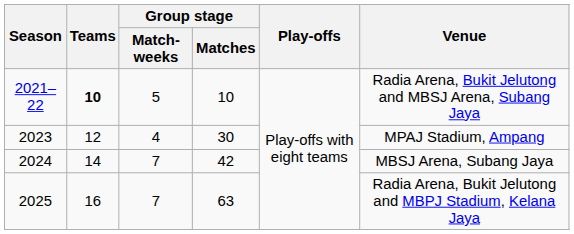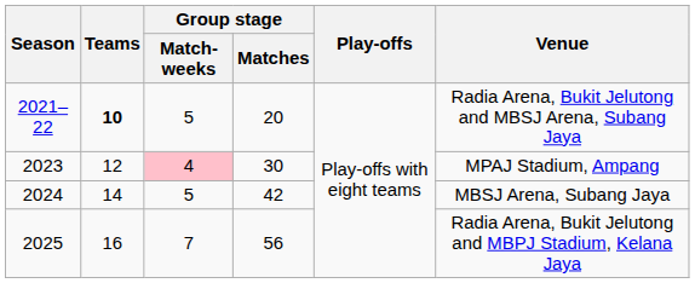2021–22 | Group stage / Matches: 10 -> 20
2023 | Group stage / Match-weeks: no background -> pink background
2024 | Group stage / Match-weeks: 7 -> 5
2025 | Group stage / Matches: 63 -> 56
